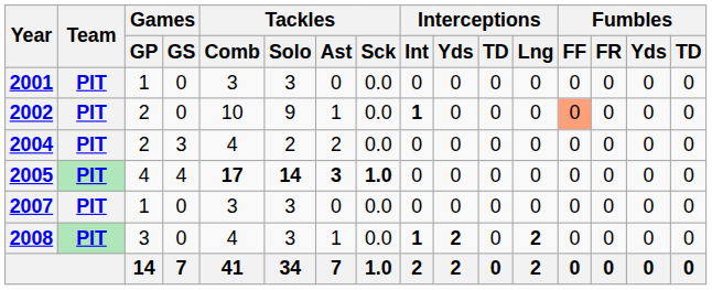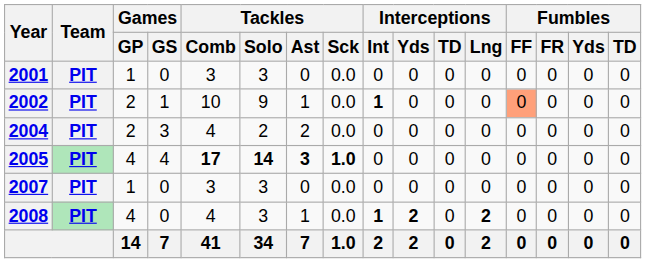2002 | Games / GS: 0 -> 1
2008 | Games / GP: 3 -> 4
